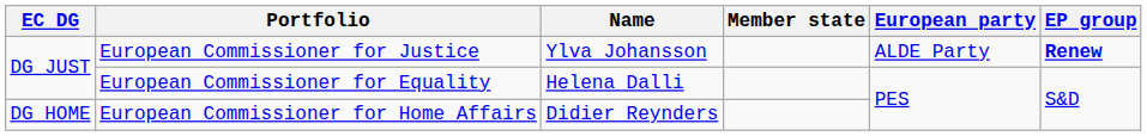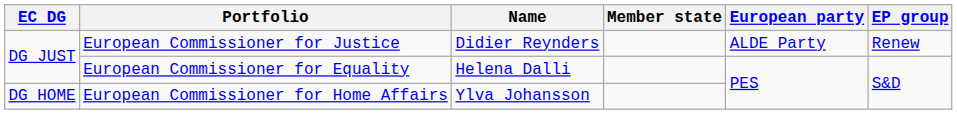European Commissioner for Justice | Name: Ylva Johansson -> Didier Reynders
European Commissioner for Justice | EP group: bold -> normal
European Commissioner for Home Affairs | Name: Didier Reynders -> Ylva Johansson
